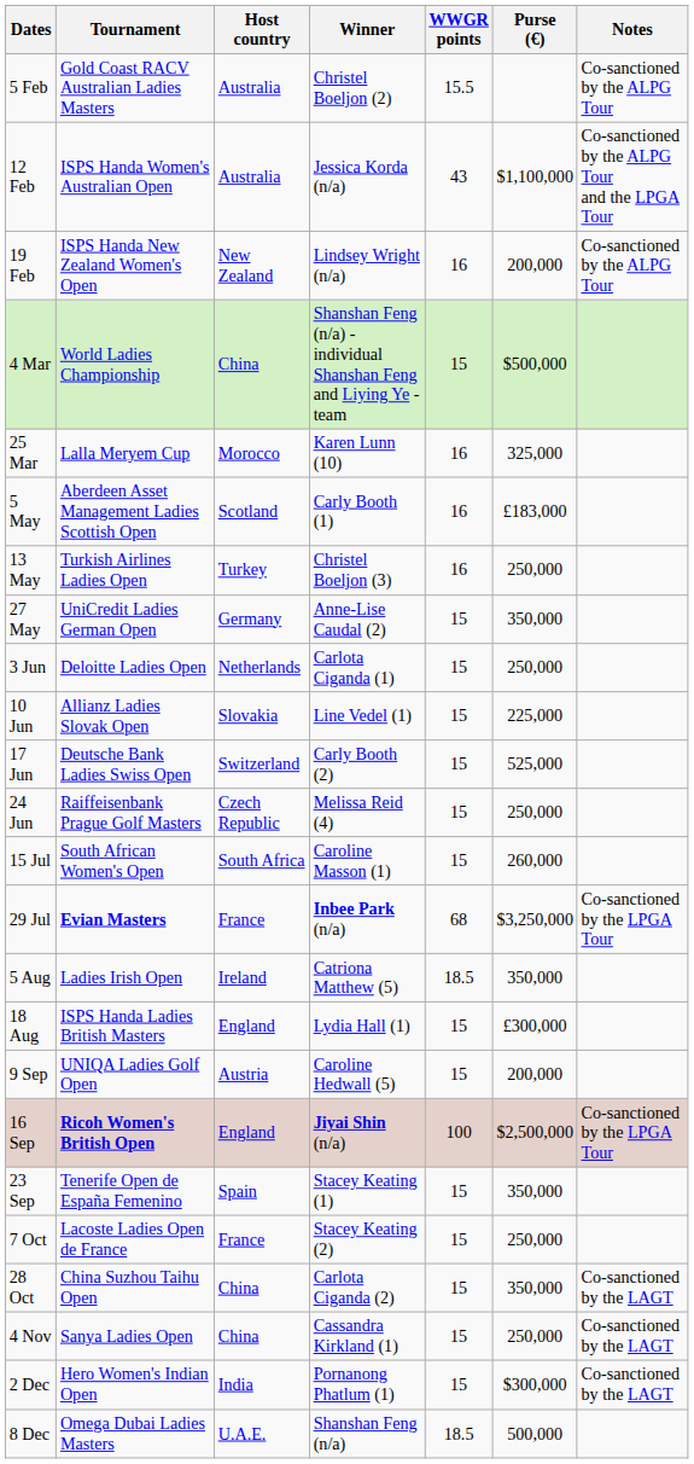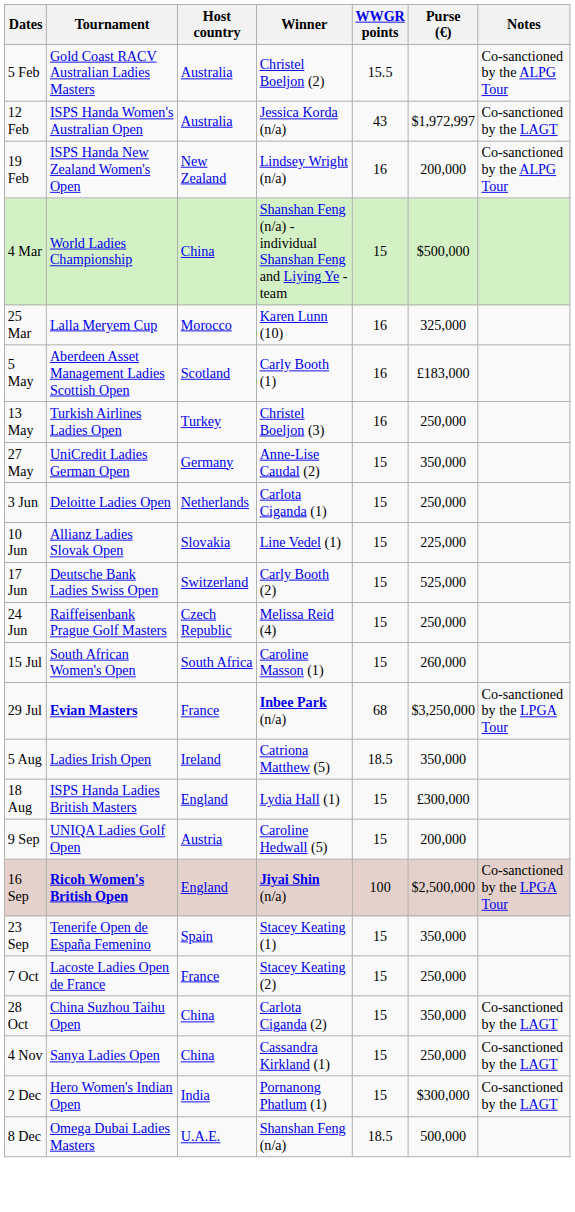12 Feb | Purse (€): $1,100,000 -> $1,972,997
12 Feb | Notes: Co-sanctioned by the ALPG Tour and the LPGA Tour -> Co-sanctioned by the LAGT
